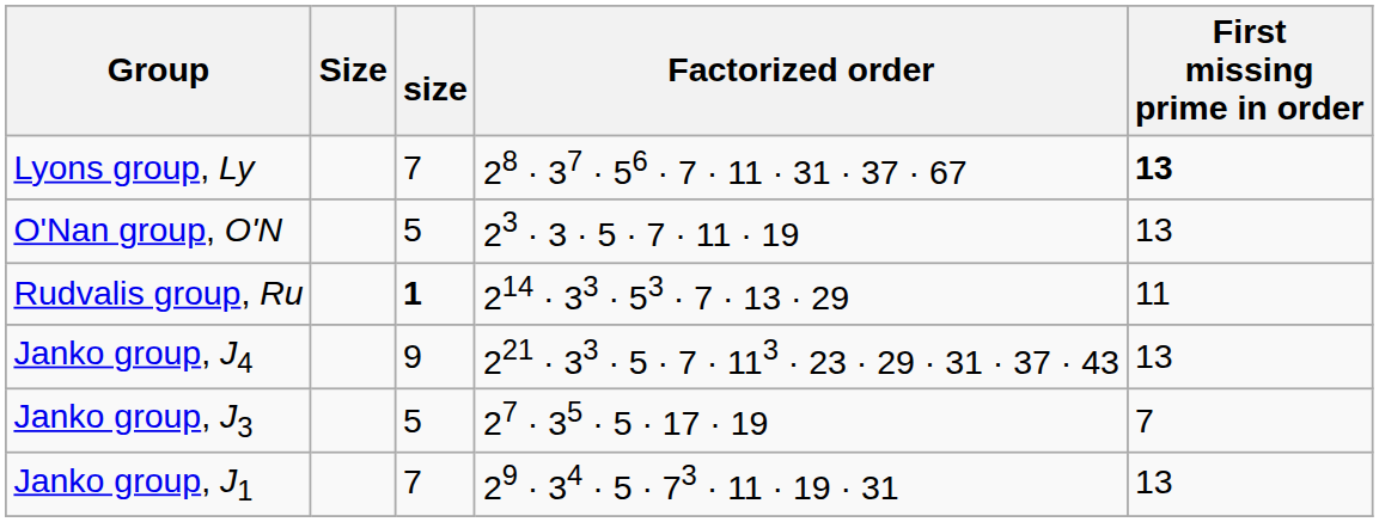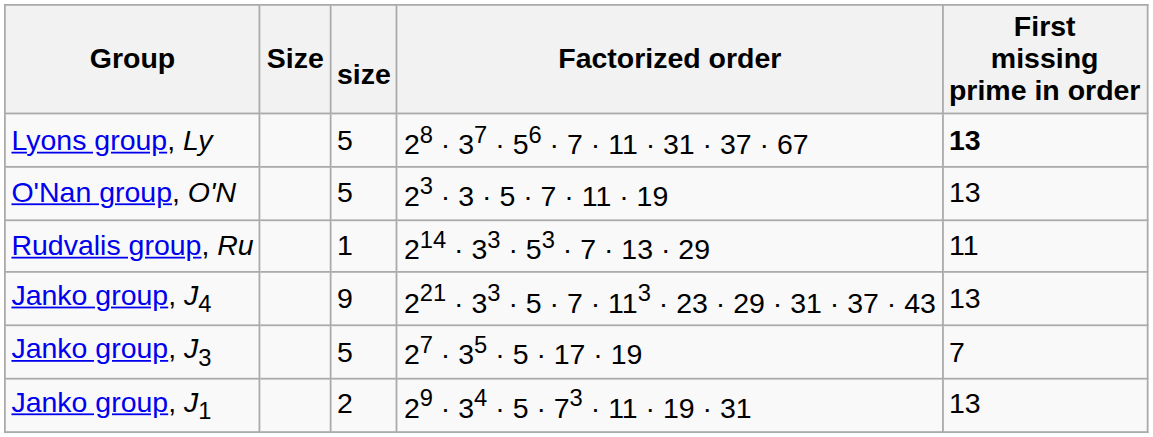Lyons group, Ly | size: 7 -> 5
Rudvalis group, Ru | size: bold -> normal
Janko group, J1 | size: 7 -> 2
